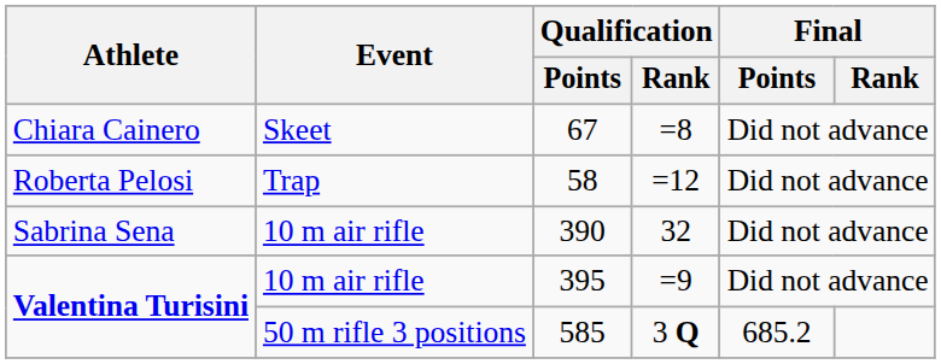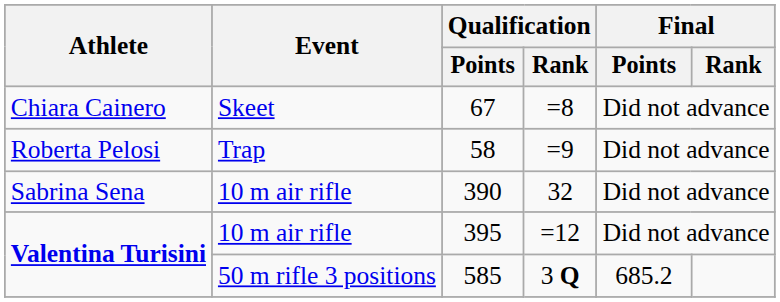58 | Qualification / Rank: =12 -> =9
395 | Qualification / Rank: =9 -> =12
